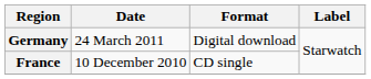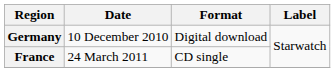Germany | Date: 24 March 2011 -> 10 December 2010
France | Date: 10 December 2010 -> 24 March 2011
